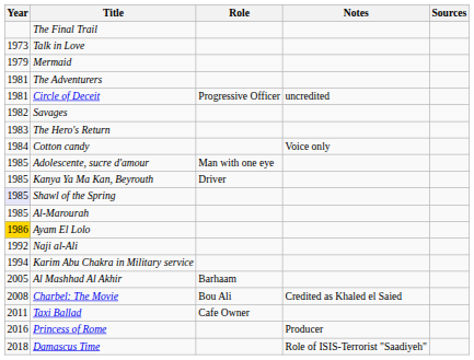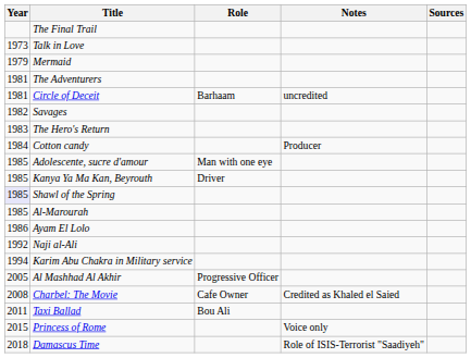Circle of Deceit | Role: Progressive Officer -> Barhaam
Cotton candy | Notes: Voice only -> Producer
Ayam El Lolo | Year: gold background -> no background
Al Mashhad Al Akhir | Role: Barhaam -> Progressive Officer
Charbel: The Movie | Role: Bou Ali -> Cafe Owner
Taxi Ballad | Role: Cafe Owner -> Bou Ali
Princess of Rome | Year: 2016 -> 2015
Princess of Rome | Notes: Producer -> Voice only
